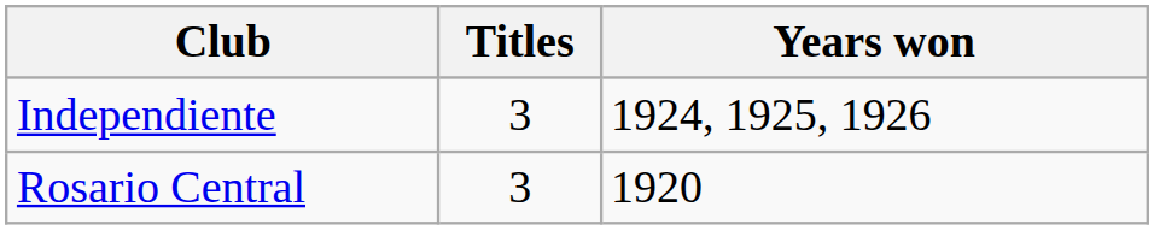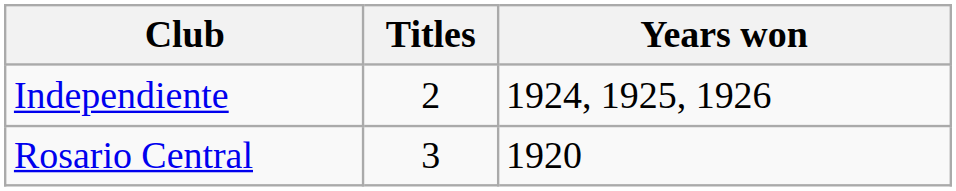Independiente | Titles: 3 -> 2
